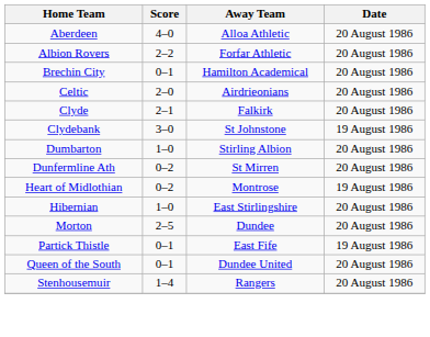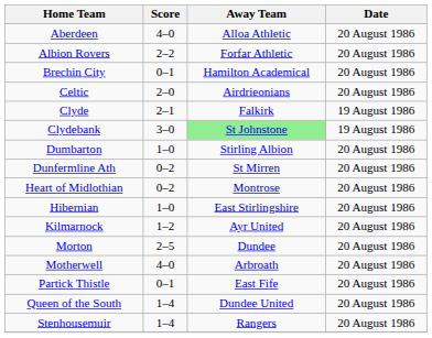Clyde | Date: 20 August 1986 -> 19 August 1986
Clydebank | Away Team: no background -> lightgreen background
Heart of Midlothian | Date: 19 August 1986 -> 20 August 1986
+ row: Kilmarnock | 1–2 | Ayr United | 20 August 1986
+ row: Motherwell | 4–0 | Arbroath | 20 August 1986
Partick Thistle | Date: 19 August 1986 -> 20 August 1986
Queen of the South | Score: 0–1 -> 1–4
